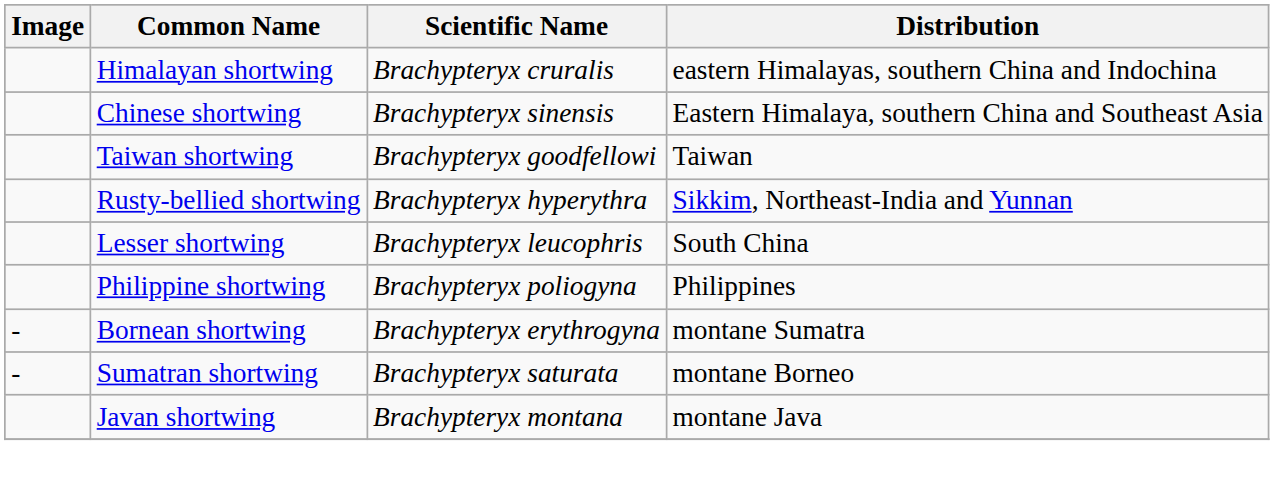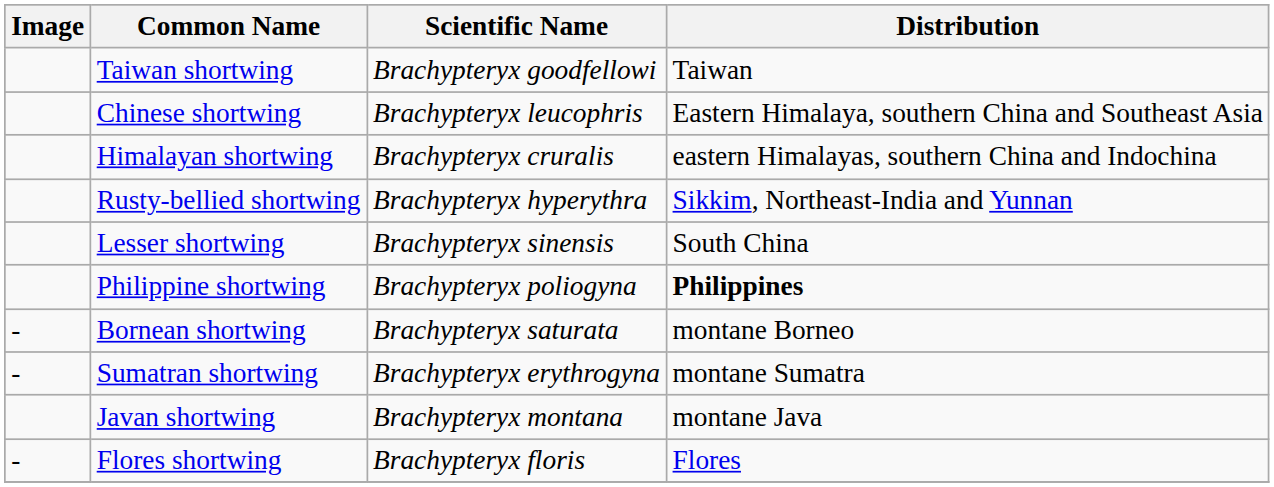rows swapped: Himalayan shortwing <-> Taiwan shortwing
Chinese shortwing | Scientific Name: Brachypteryx sinensis -> Brachypteryx leucophris
Lesser shortwing | Scientific Name: Brachypteryx leucophris -> Brachypteryx sinensis
Philippine shortwing | Distribution: normal -> bold
Bornean shortwing | Scientific Name: Brachypteryx erythrogyna -> Brachypteryx saturata
Bornean shortwing | Distribution: montane Sumatra -> montane Borneo
Sumatran shortwing | Scientific Name: Brachypteryx saturata -> Brachypteryx erythrogyna
Sumatran shortwing | Distribution: montane Borneo -> montane Sumatra
+ row: - | Flores shortwing | Brachypteryx floris | Flores
